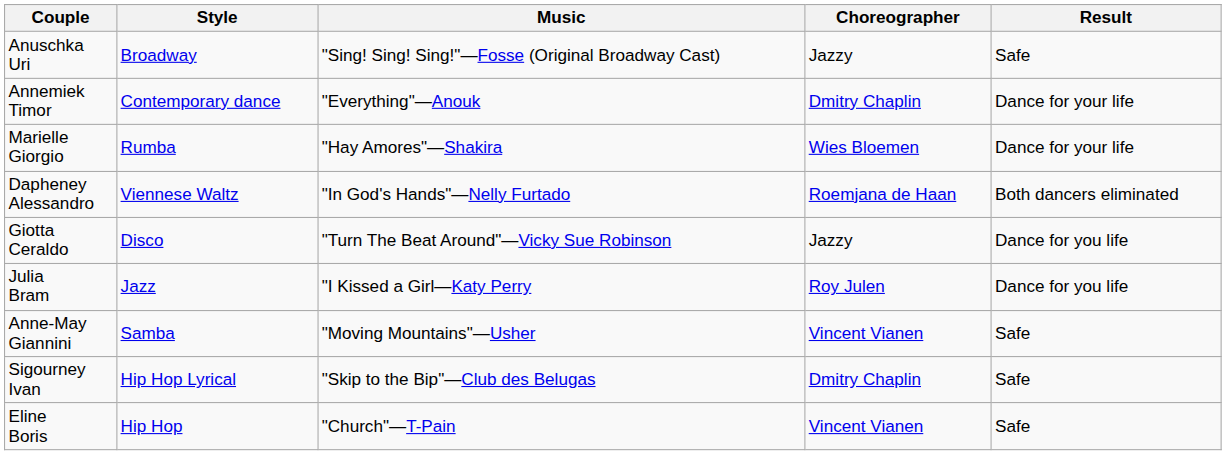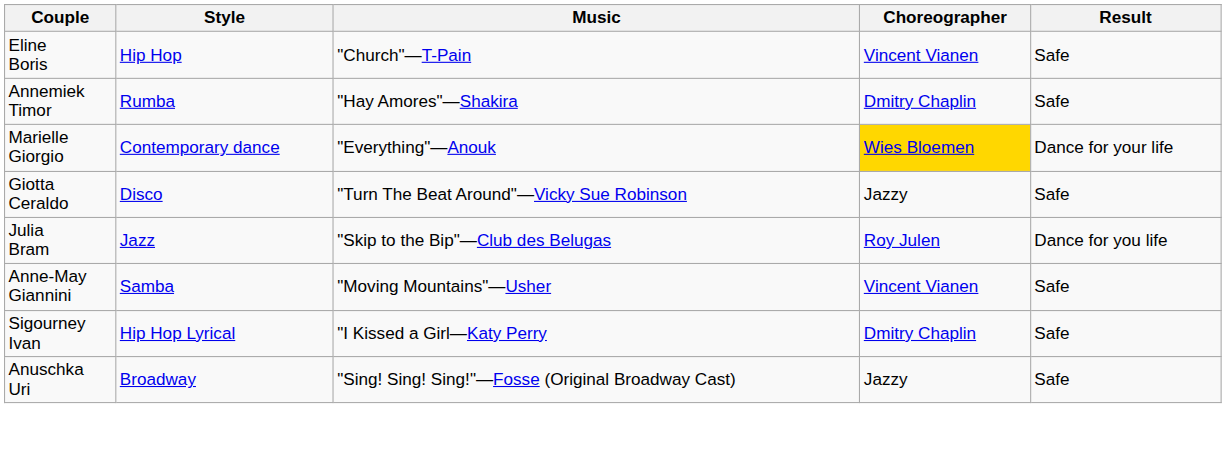rows swapped: Eline Boris <-> Anuschka Uri
Annemiek Timor | Style: Contemporary dance -> Rumba
Annemiek Timor | Music: "Everything"—Anouk -> "Hay Amores"—Shakira
Annemiek Timor | Result: Dance for your life -> Safe
Marielle Giorgio | Style: Rumba -> Contemporary dance
Marielle Giorgio | Music: "Hay Amores"—Shakira -> "Everything"—Anouk
Marielle Giorgio | Choreographer: no background -> gold background
- row: Dapheney Alessandro | Viennese Waltz | "In God's Hands"—Nelly Furtado | Roemjana de Haan | Both dancers eliminated
Giotta Ceraldo | Result: Dance for you life -> Safe
Julia Bram | Music: "I Kissed a Girl—Katy Perry -> "Skip to the Bip"—Club des Belugas
Sigourney Ivan | Music: "Skip to the Bip"—Club des Belugas -> "I Kissed a Girl—Katy Perry
